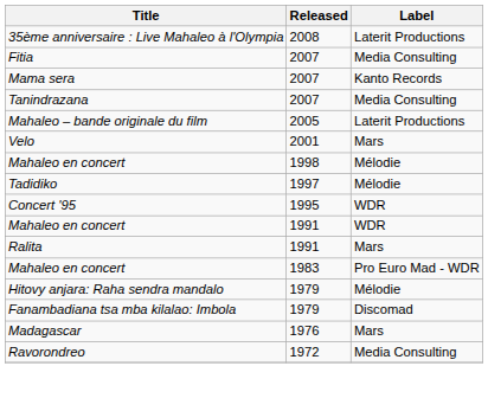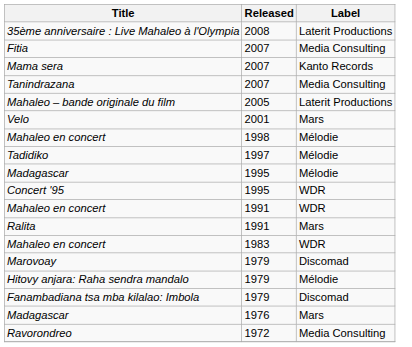+ row: Madagascar | 1995 | Mélodie
Mahaleo en concert / 1983 | Label: Pro Euro Mad - WDR -> WDR
+ row: Marovoay | 1979 | Discomad
